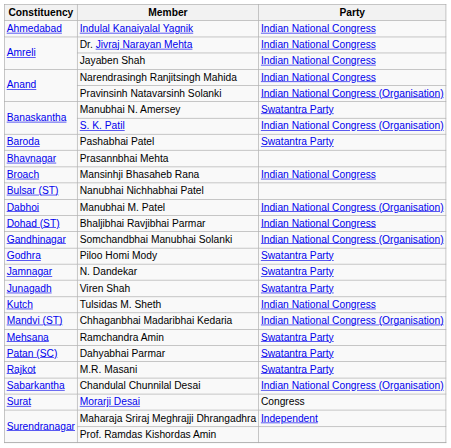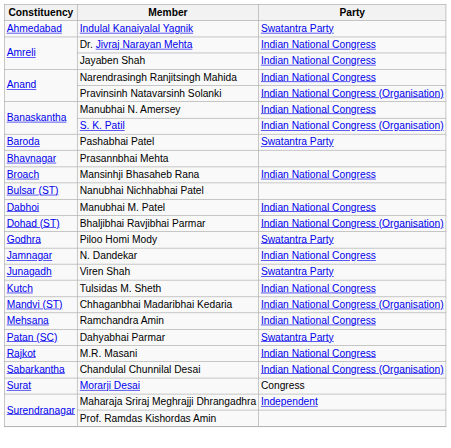Indulal Kanaiyalal Yagnik | Party: Indian National Congress -> Swatantra Party
Manubhai N. Amersey | Party: Swatantra Party -> Indian National Congress
Manubhai M. Patel | Party: Indian National Congress (Organisation) -> Indian National Congress
Bhaljibhai Ravjibhai Parmar | Party: Indian National Congress -> Indian National Congress (Organisation)
- row: Gandhinagar | Somchandbhai Manubhai Solanki | Indian National Congress (Organisation)
N. Dandekar | Party: Swatantra Party -> Indian National Congress
Ramchandra Amin | Party: Swatantra Party -> Indian National Congress
M.R. Masani | Party: Swatantra Party -> Indian National Congress
